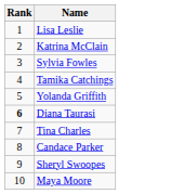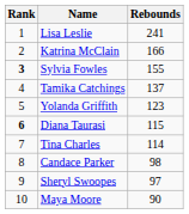+ column: Rebounds | 241 | 166 | 155 | 137 | 123 | 115 | 114 | 98 | 97 | 90
Sylvia Fowles | Rank: normal -> bold
